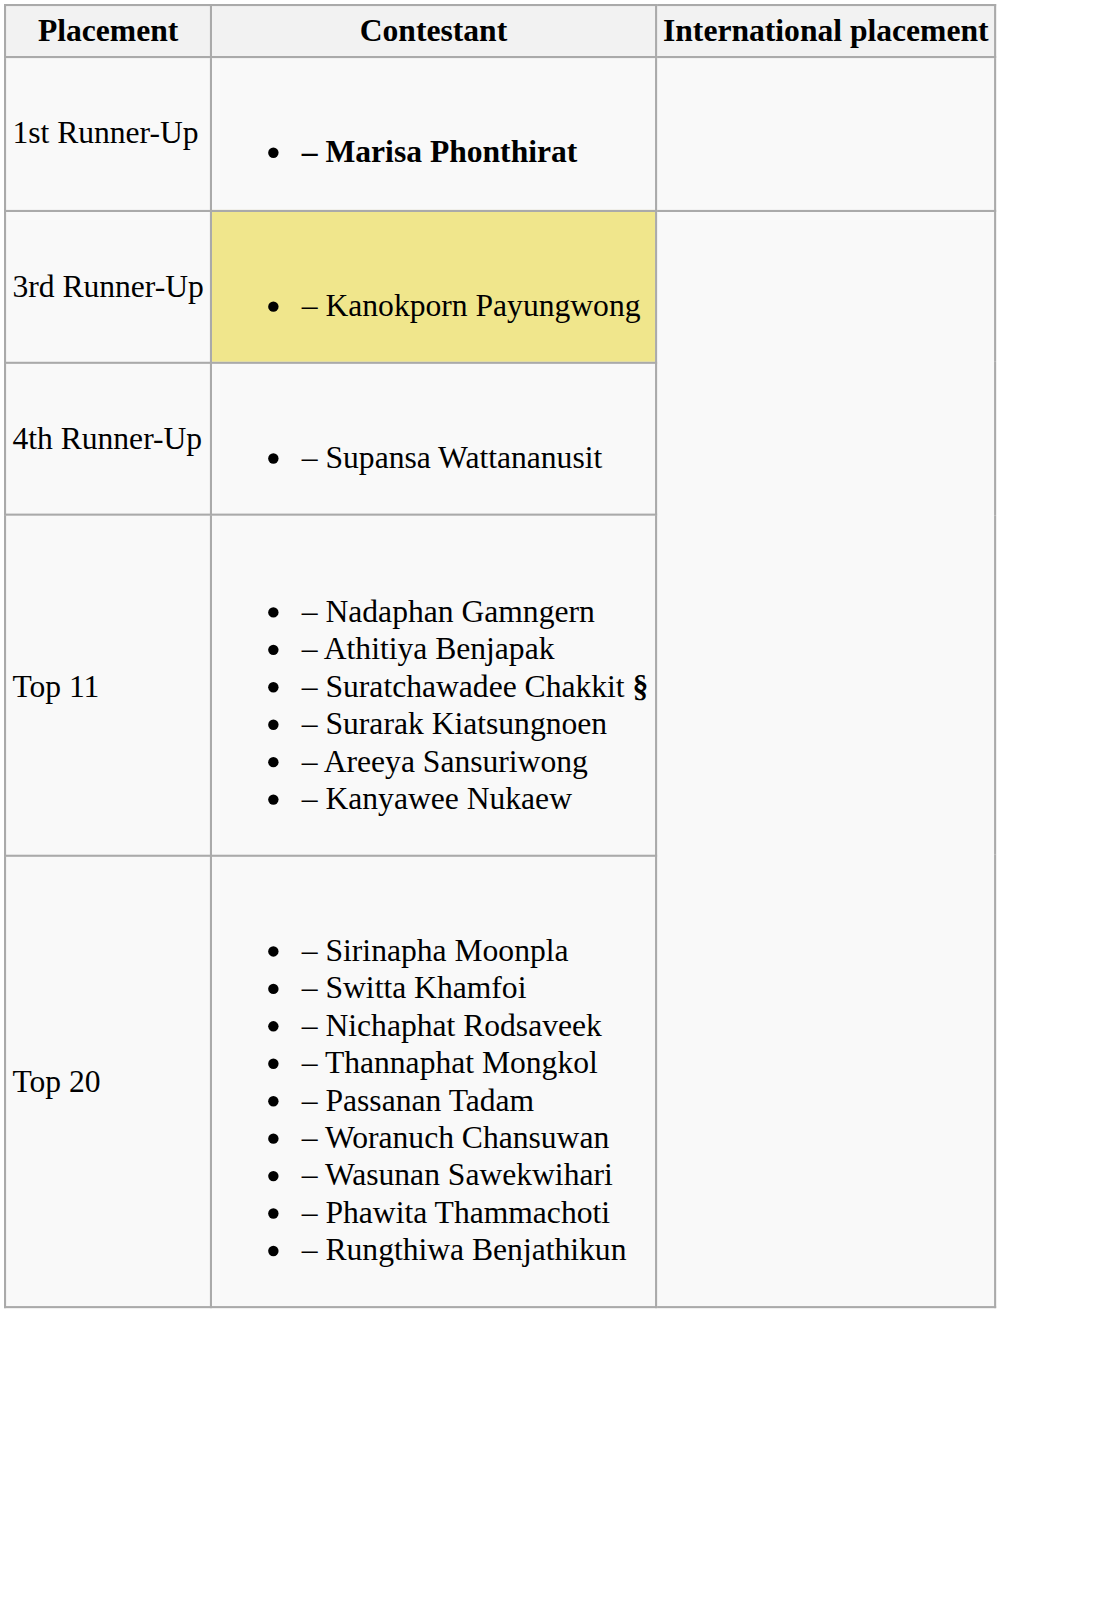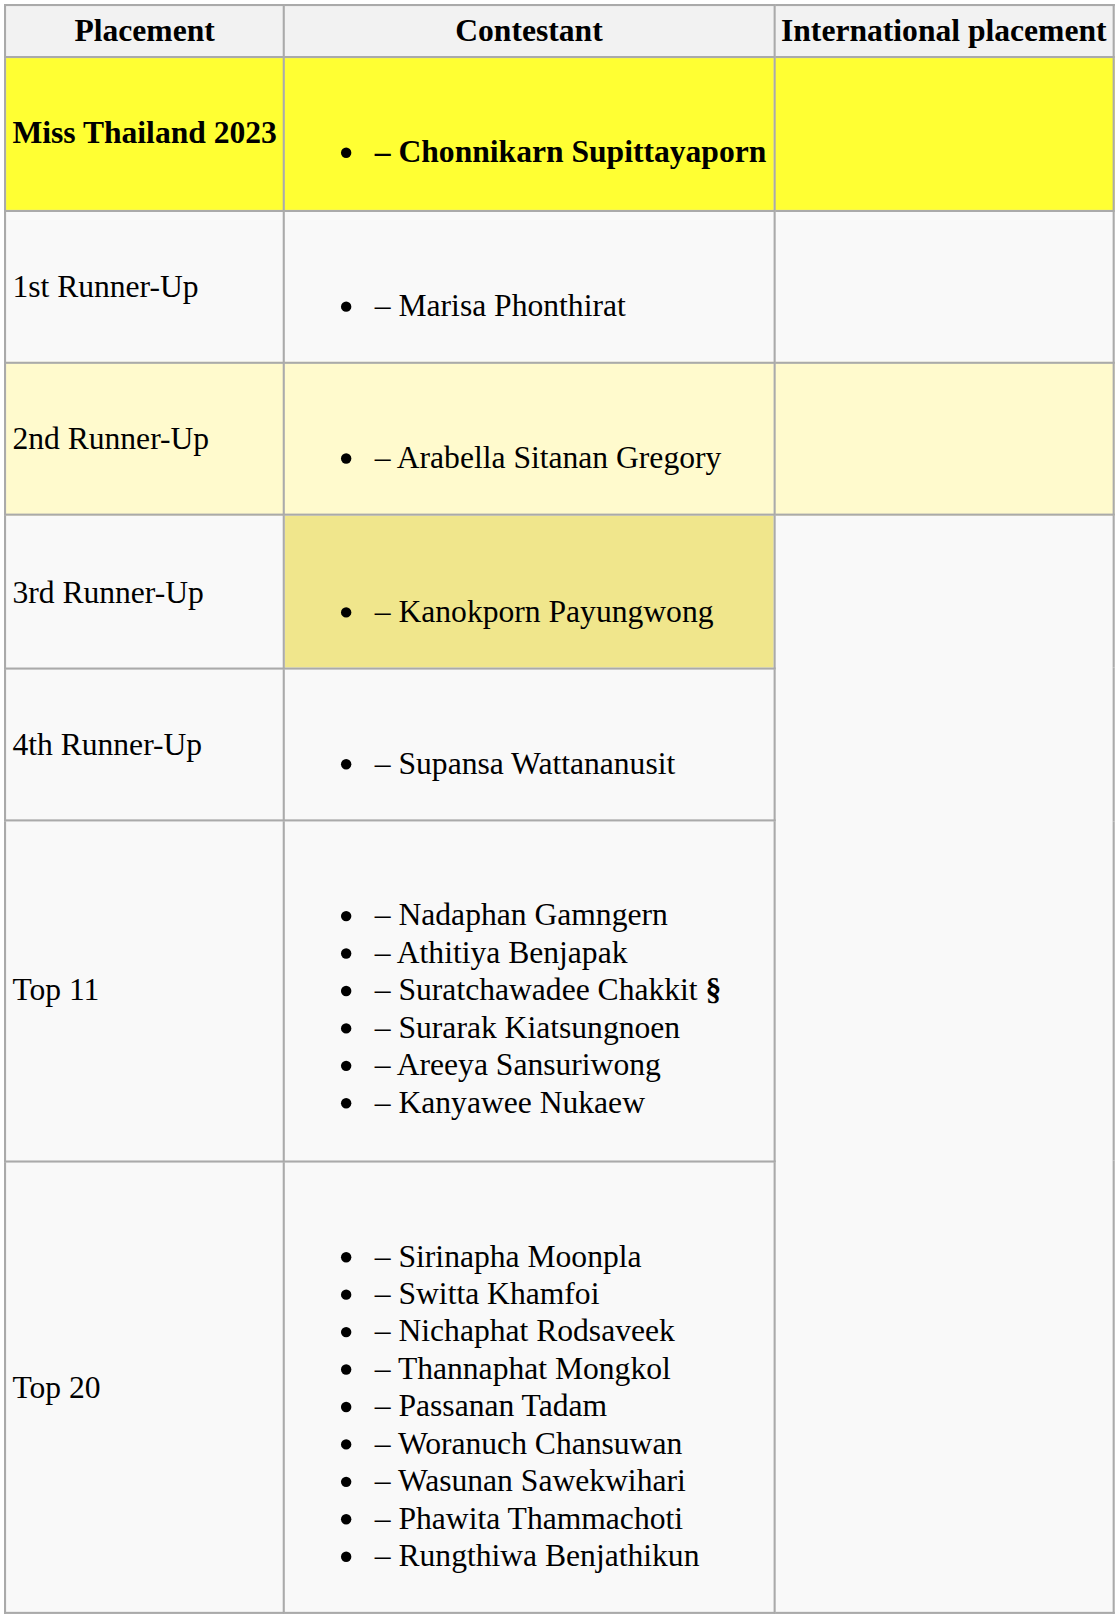+ row: Miss Thailand 2023 | – Chonnikarn Supittayaporn
1st Runner-Up | Contestant: bold -> normal
+ row: 2nd Runner-Up | – Arabella Sitanan Gregory
